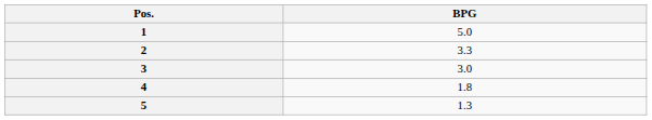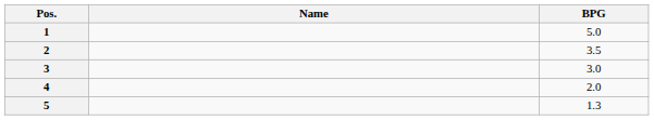+ column: Name
2 | BPG: 3.3 -> 3.5
4 | BPG: 1.8 -> 2.0
